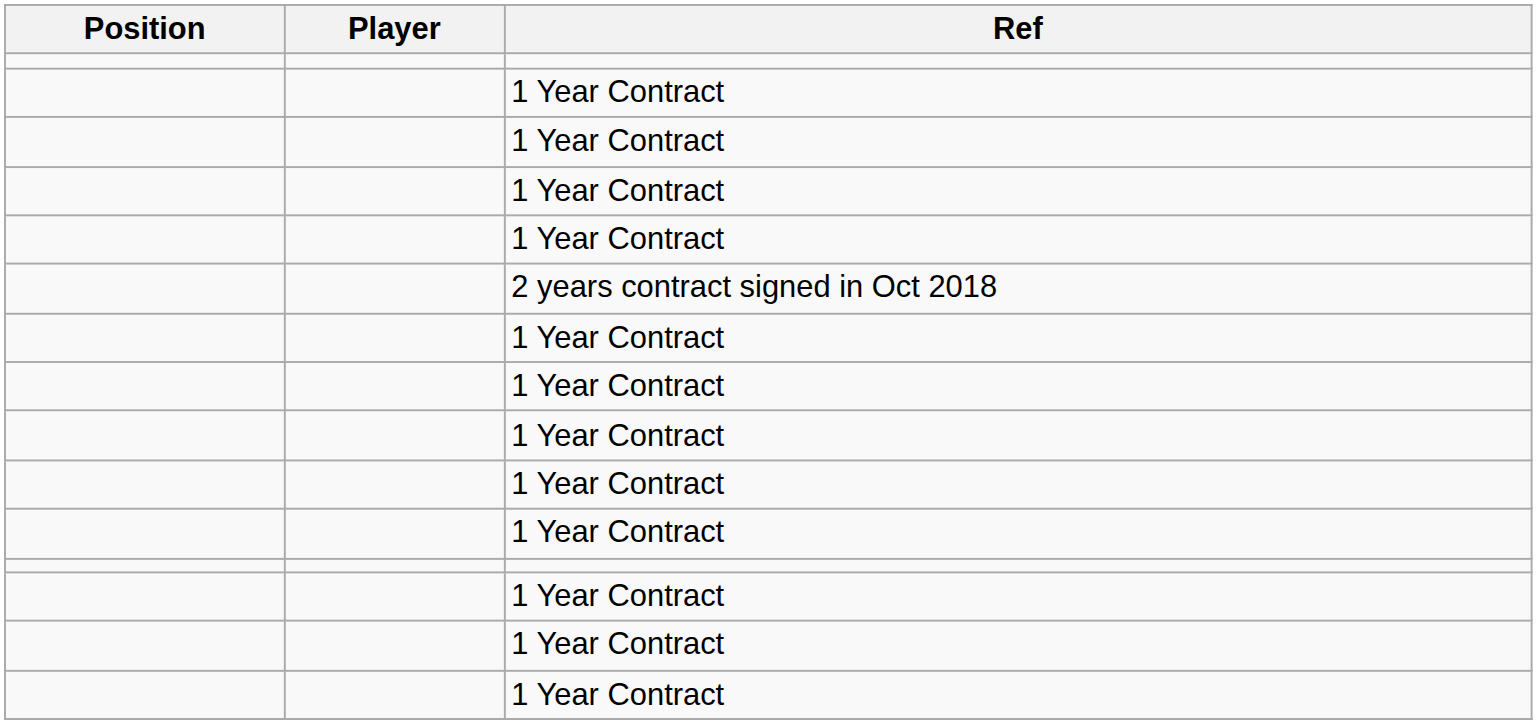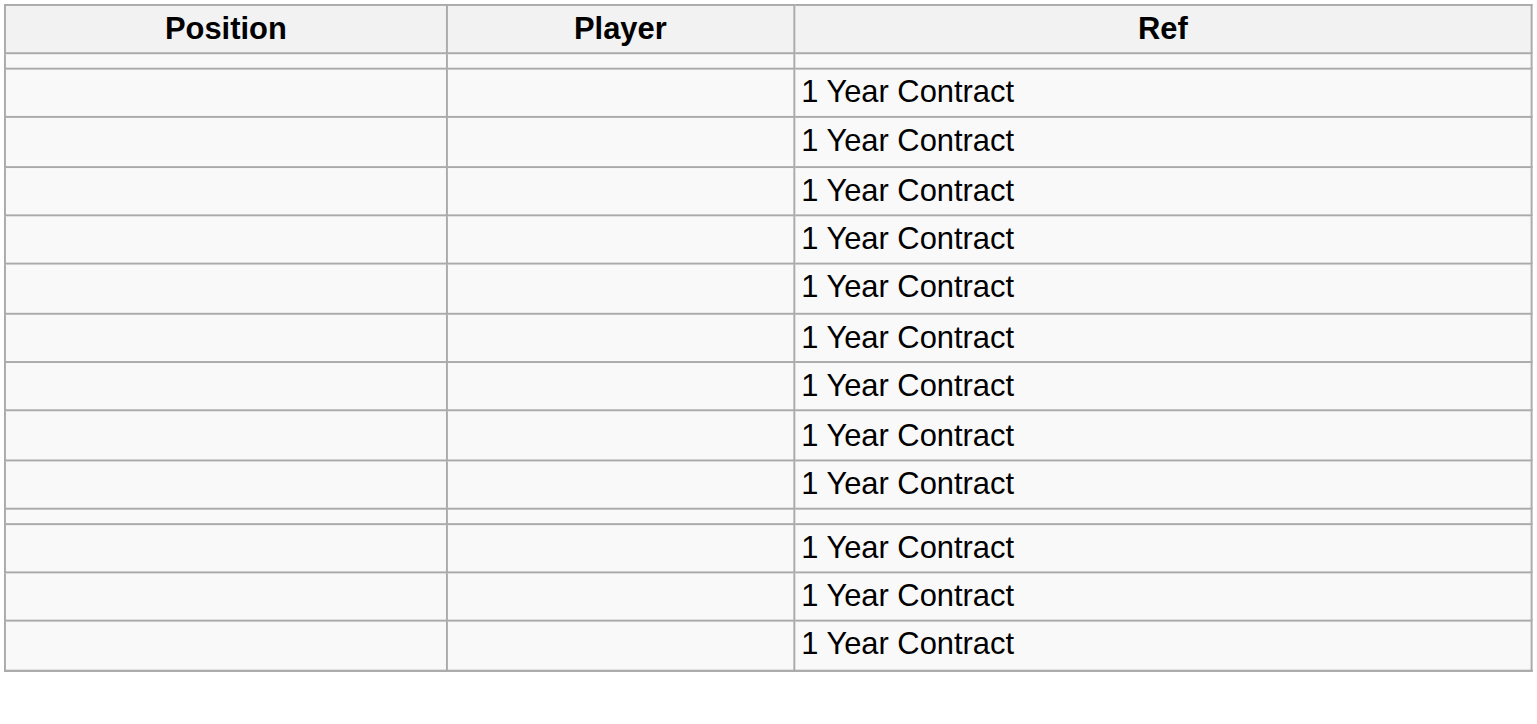- row: 2 years contract signed in Oct 2018
